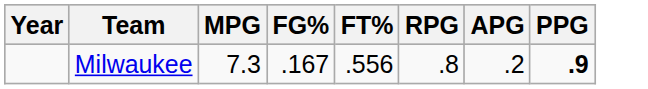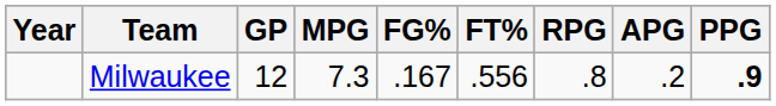+ column: GP | 12
